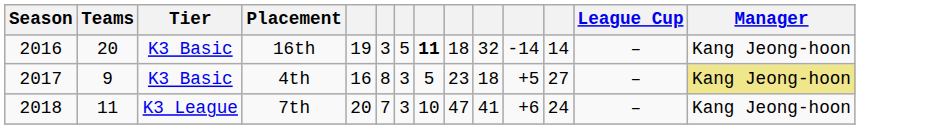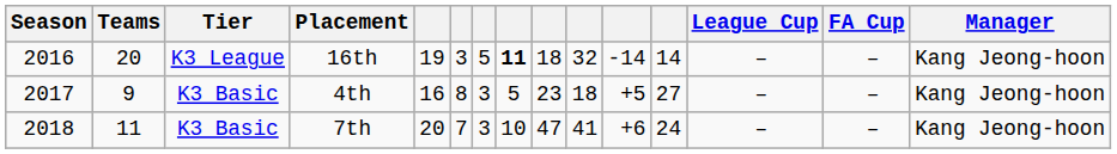+ column: FA Cup | – | – | –
16th | Tier: K3 Basic -> K3 League
4th | Manager: khaki background -> no background
7th | Tier: K3 League -> K3 Basic
